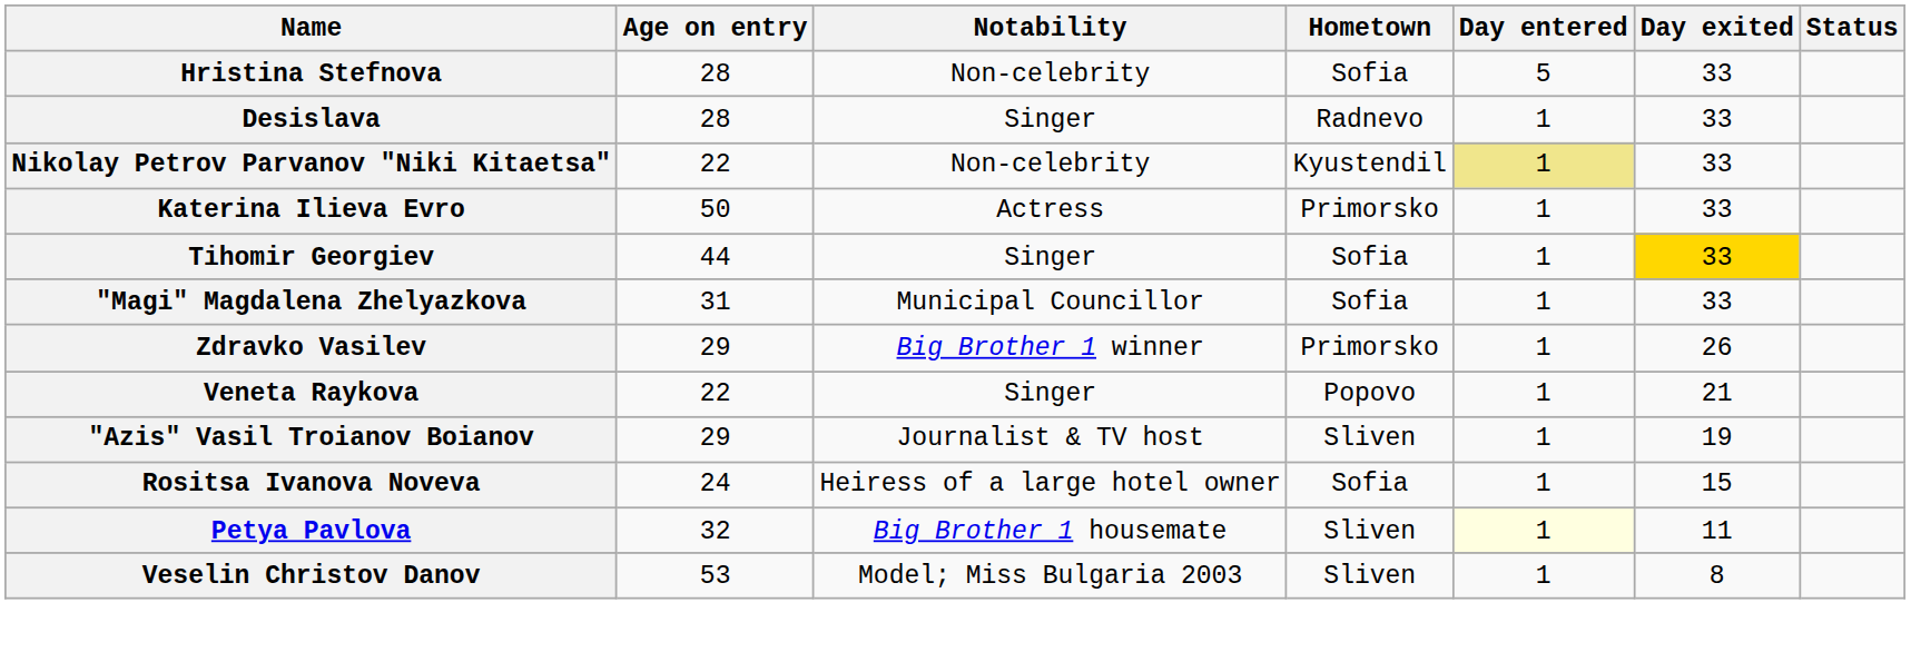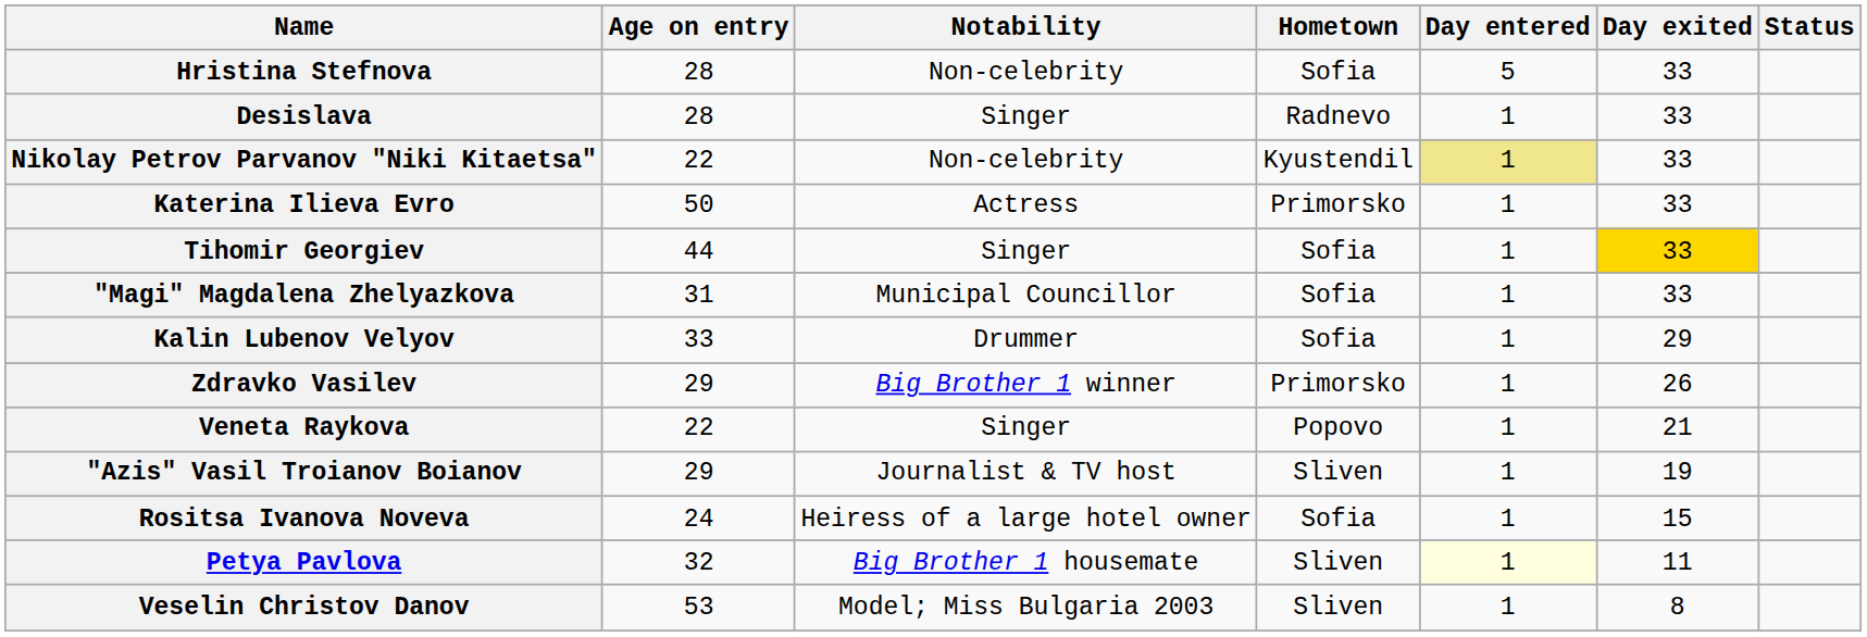+ row: Kalin Lubenov Velyov | 33 | Drummer | Sofia | 1 | 29
